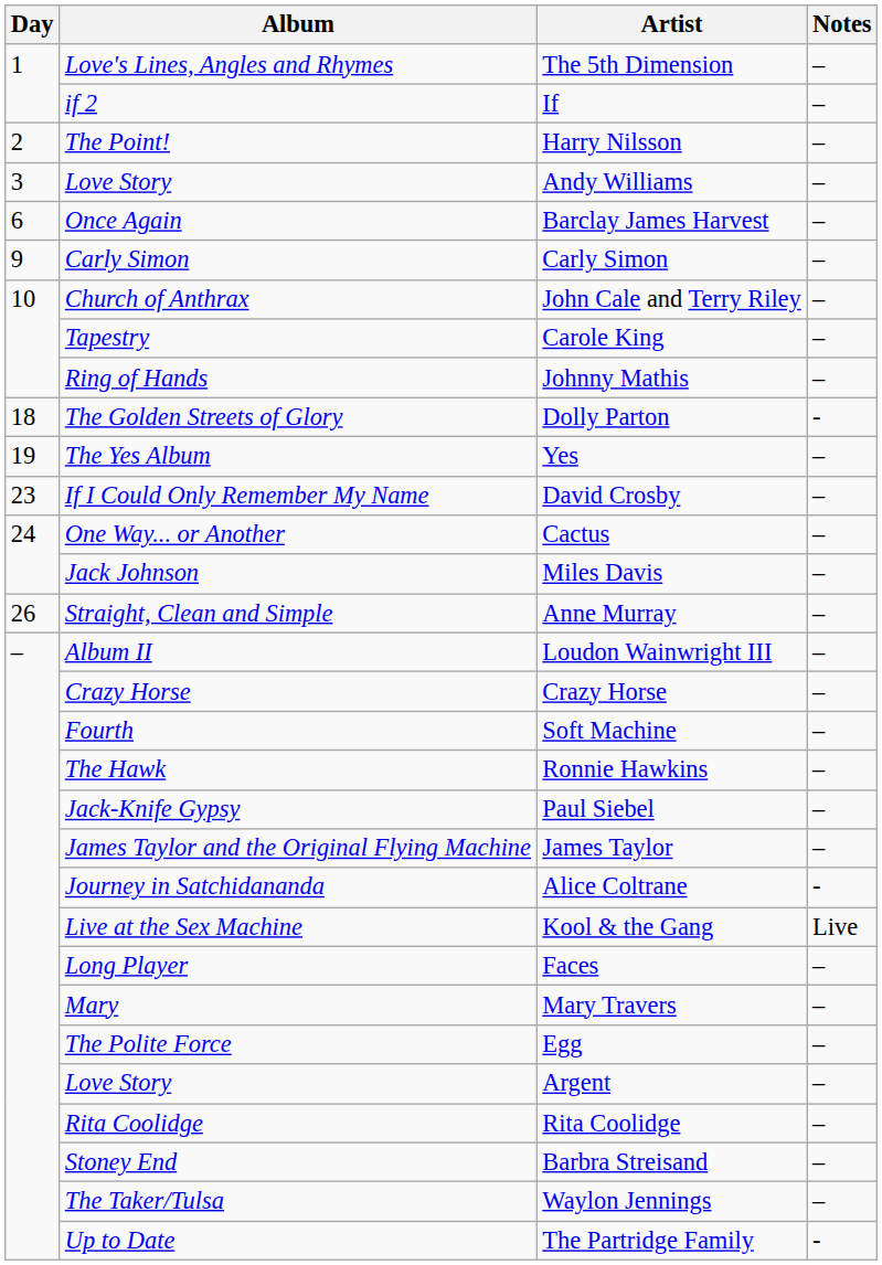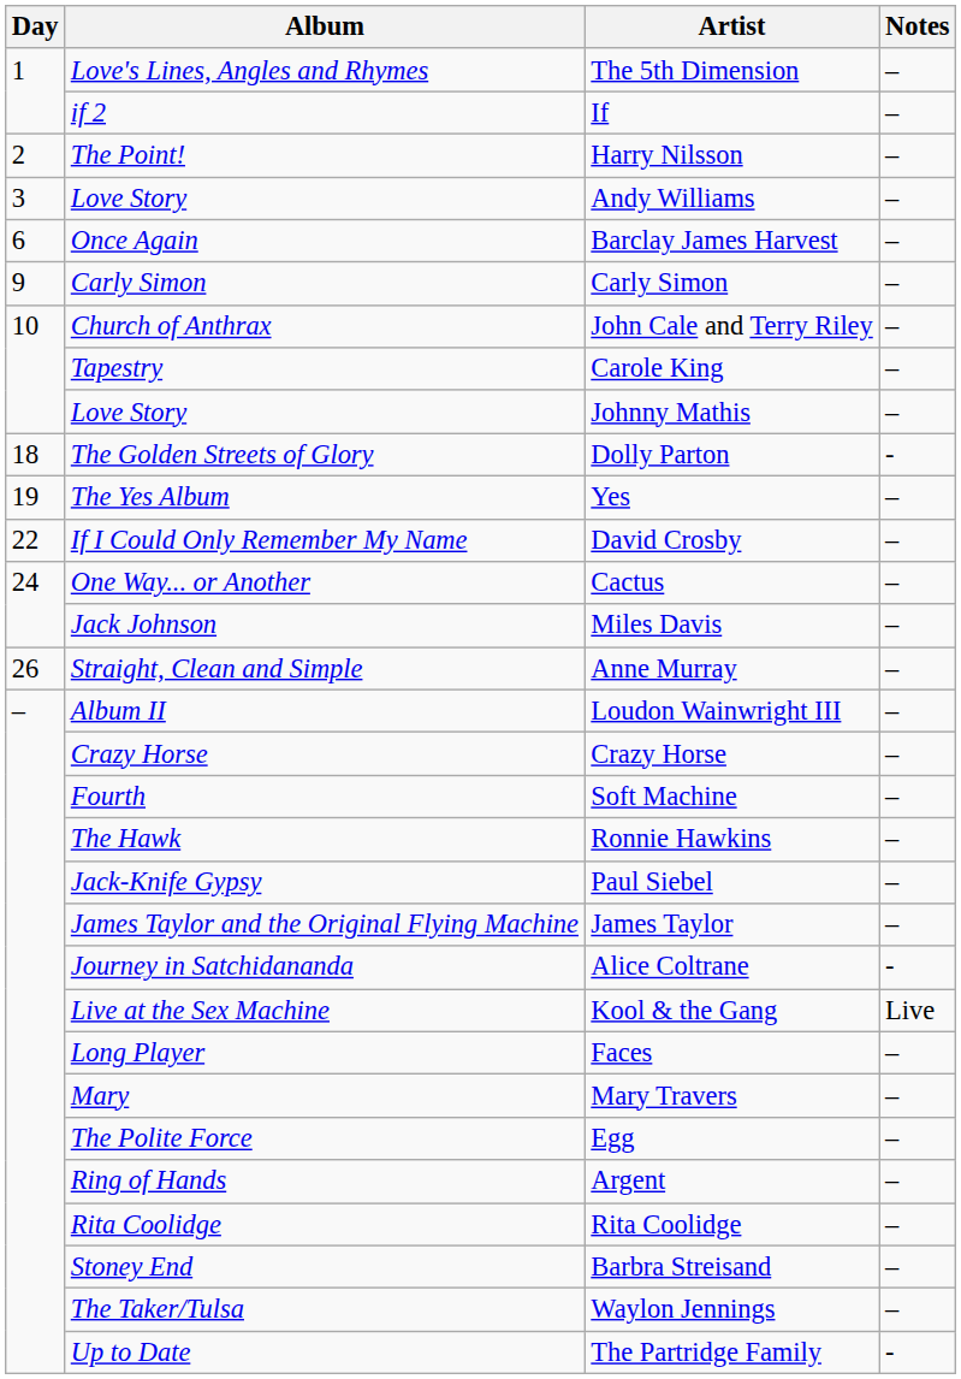Johnny Mathis | Album: Ring of Hands -> Love Story
David Crosby | Day: 23 -> 22
Argent | Album: Love Story -> Ring of Hands
